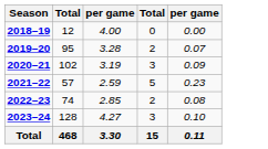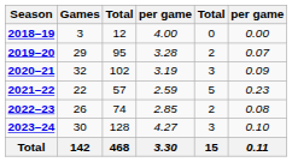+ column: Games | 3 | 29 | 32 | 22 | 26 | 30 | 142
